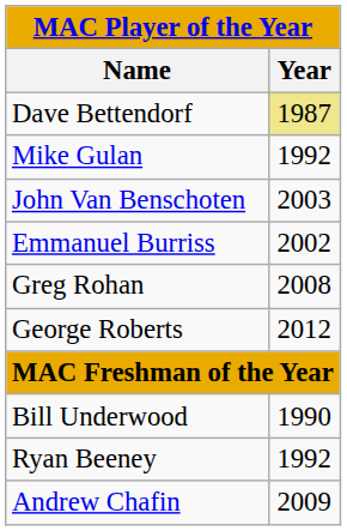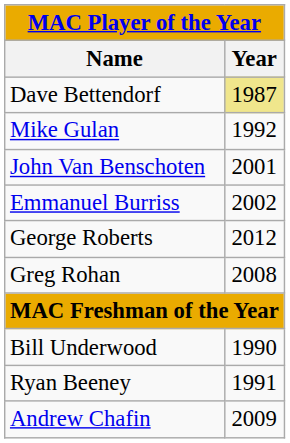John Van Benschoten | Year: 2003 -> 2001
rows swapped: Greg Rohan <-> George Roberts
Ryan Beeney | Year: 1992 -> 1991
